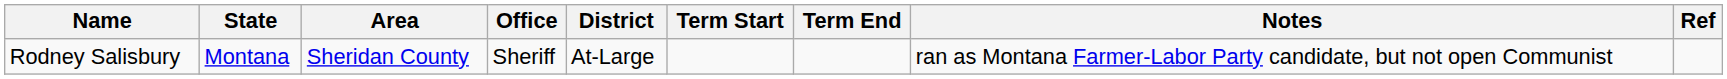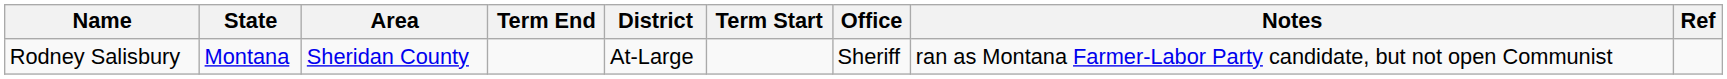columns swapped: Office <-> Term End
